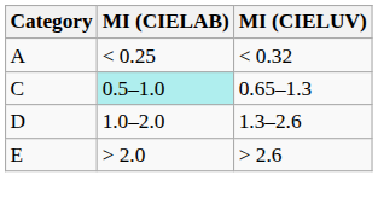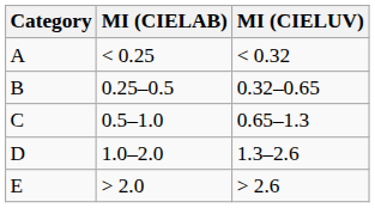+ row: B | 0.25–0.5 | 0.32–0.65
C | MI (CIELAB): paleturquoise background -> no background
